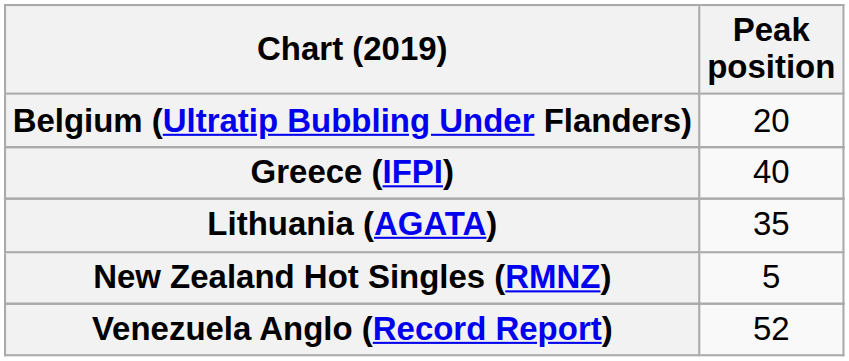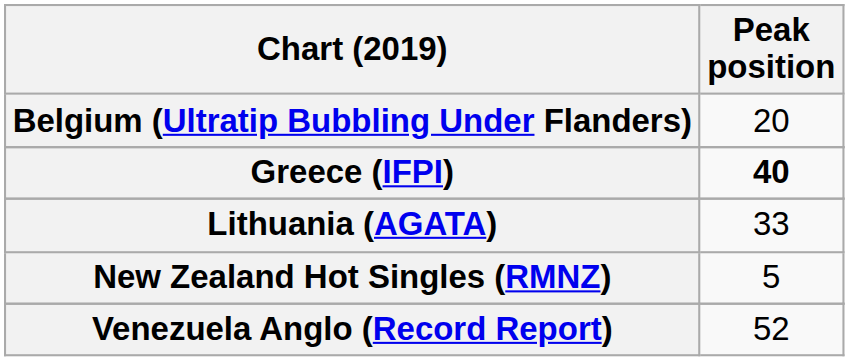Greece (IFPI) | Peak position: normal -> bold
Lithuania (AGATA) | Peak position: 35 -> 33
